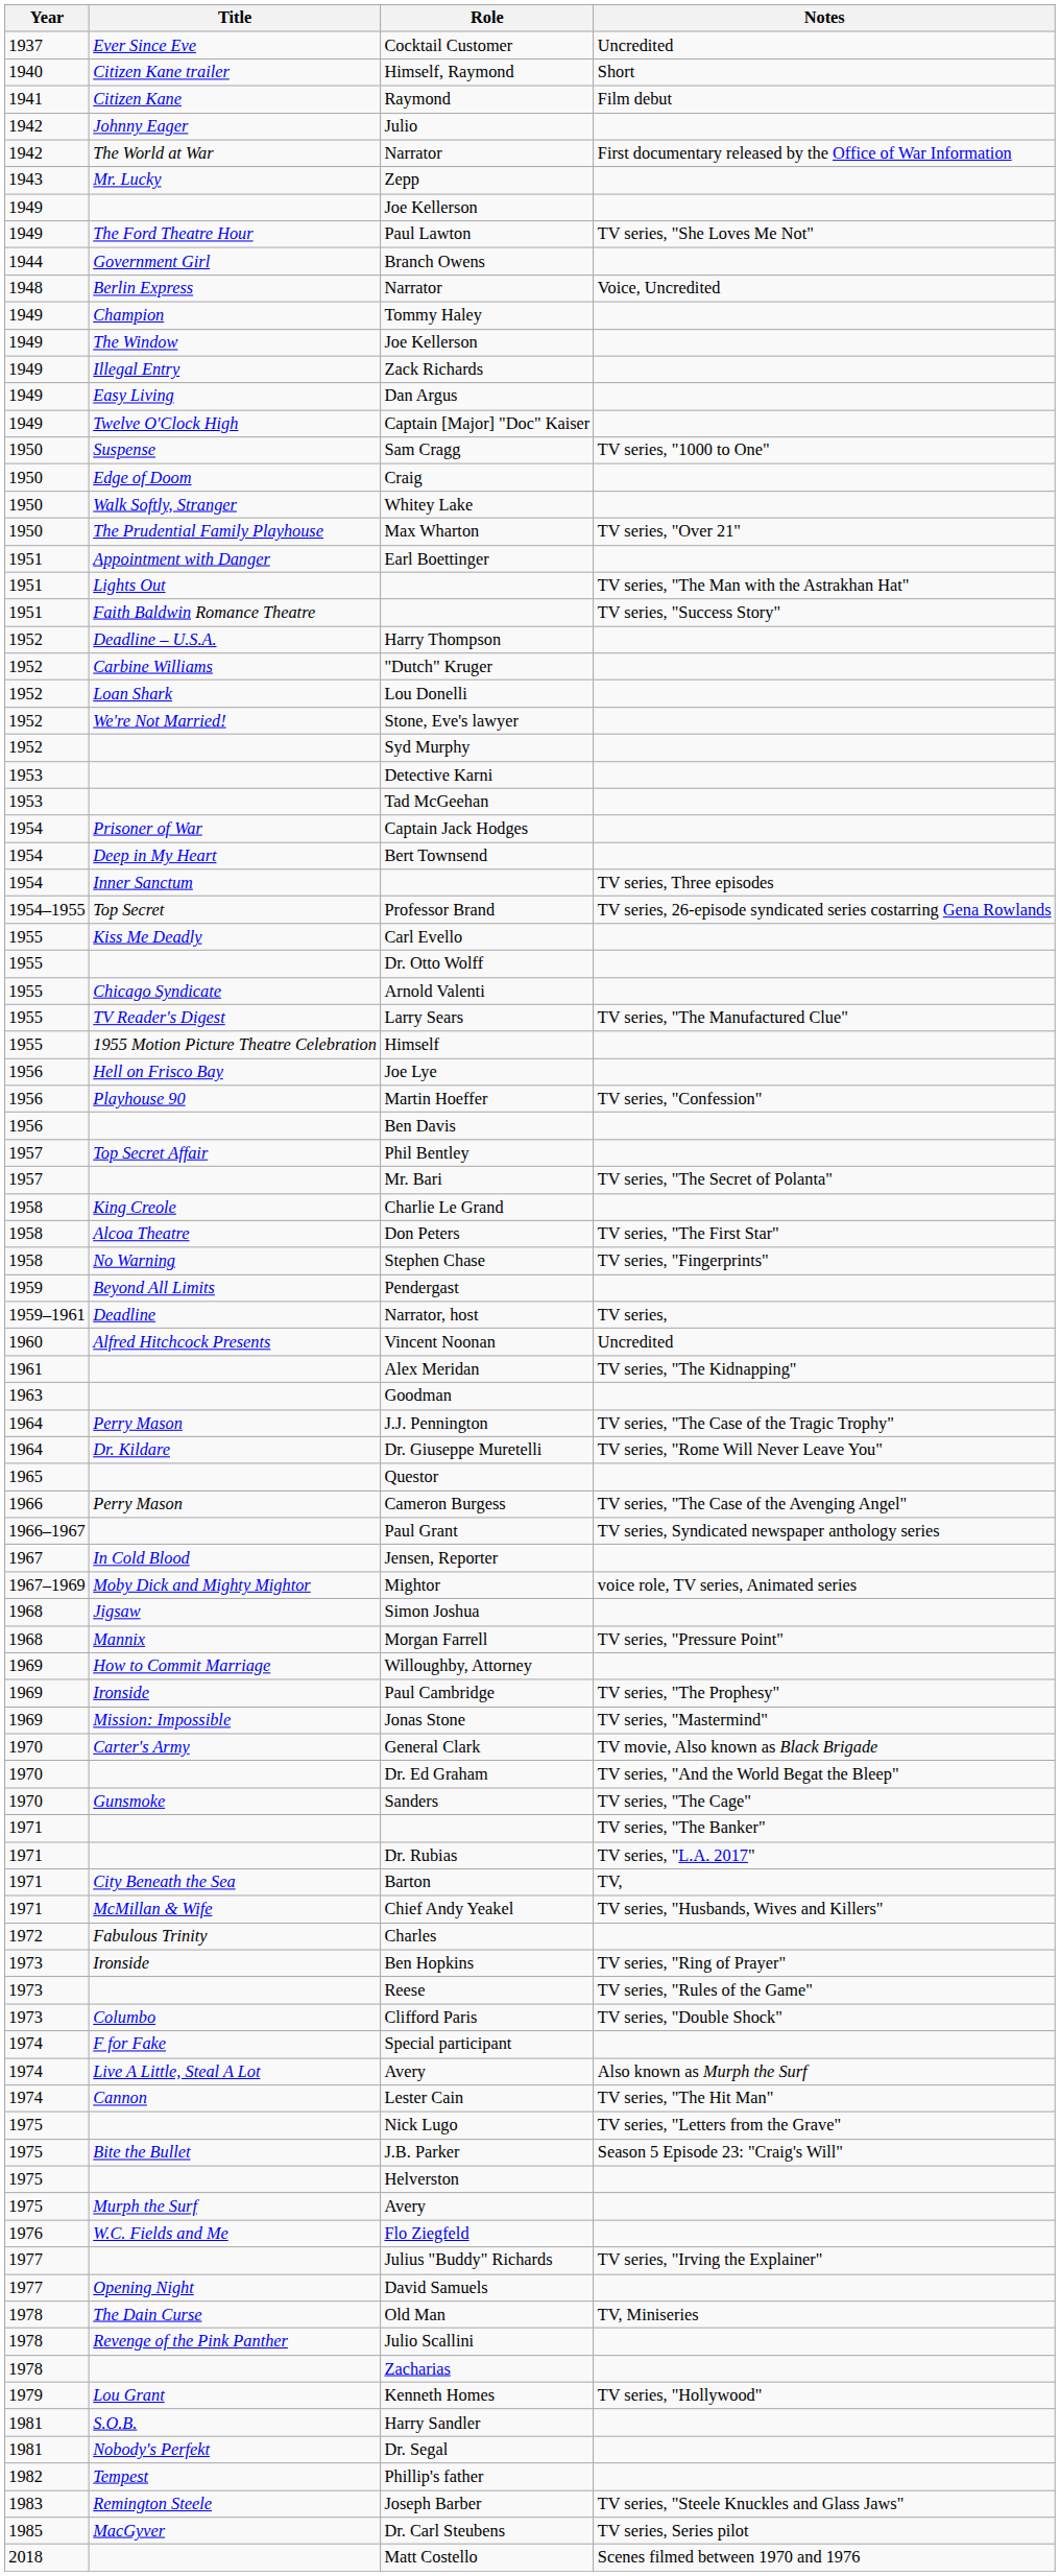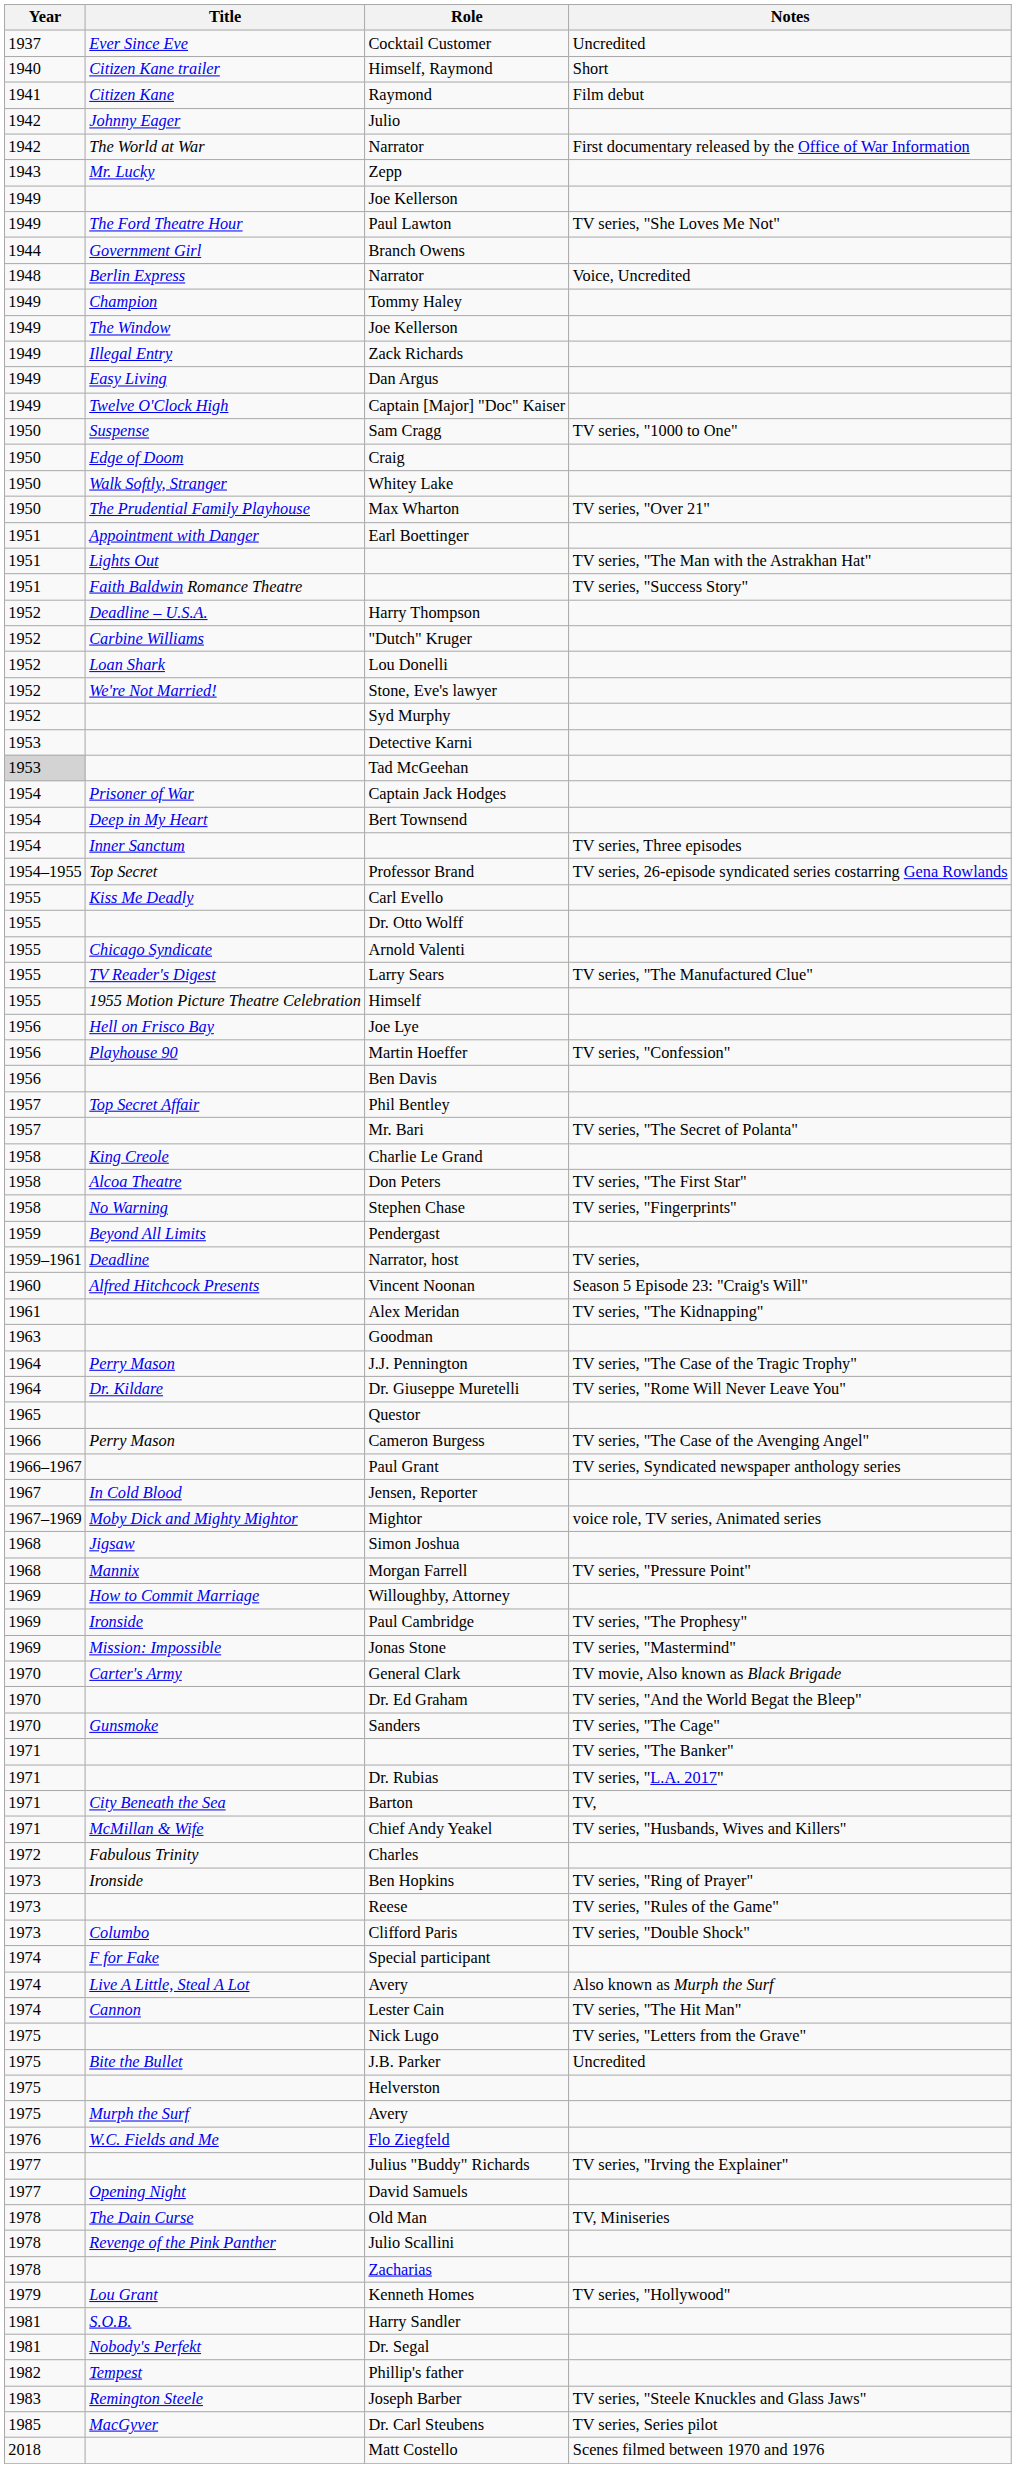Tad McGeehan | Year: no background -> lightgrey background
Vincent Noonan | Notes: Uncredited -> Season 5 Episode 23: "Craig's Will"
J.B. Parker | Notes: Season 5 Episode 23: "Craig's Will" -> Uncredited
